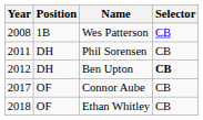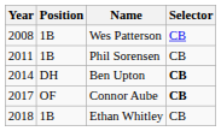Phil Sorensen | Position: DH -> 1B
Ben Upton | Year: 2012 -> 2014
Connor Aube | Selector: normal -> bold
Ethan Whitley | Position: OF -> 1B
